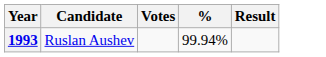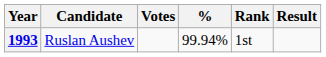+ column: Rank | 1st
